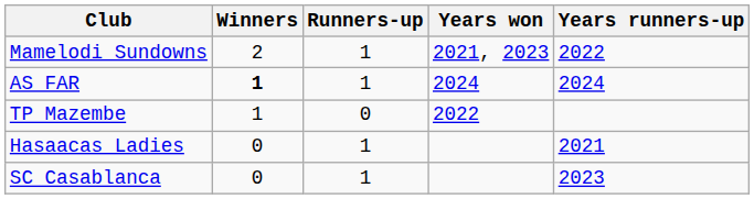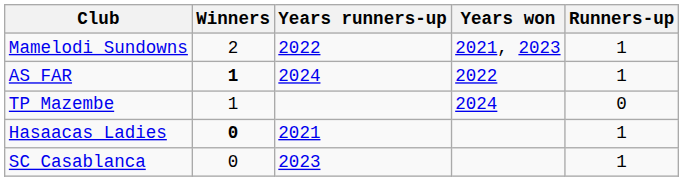columns swapped: Runners-up <-> Years runners-up
AS FAR | Years won: 2024 -> 2022
TP Mazembe | Years won: 2022 -> 2024
Hasaacas Ladies | Winners: normal -> bold
